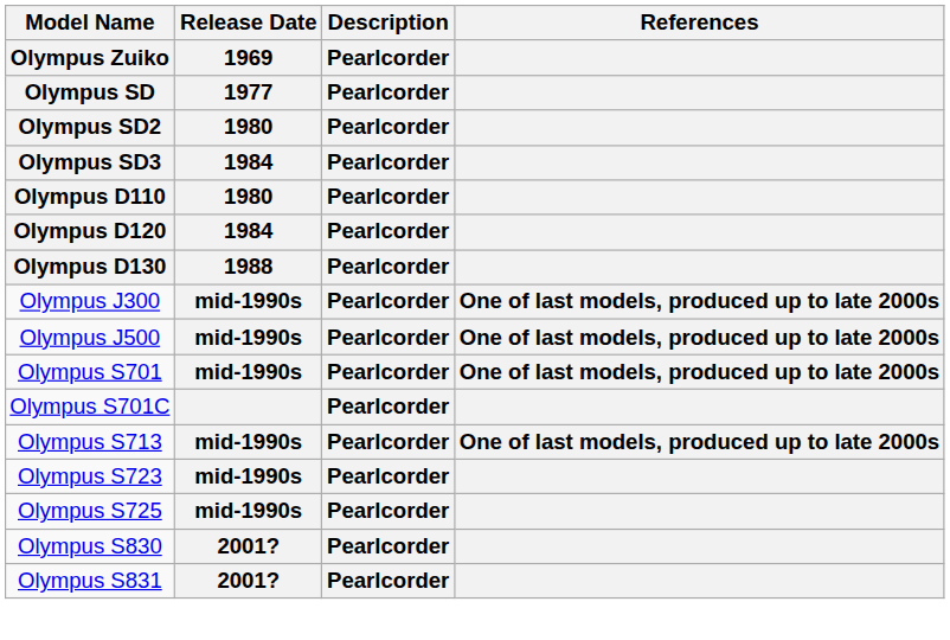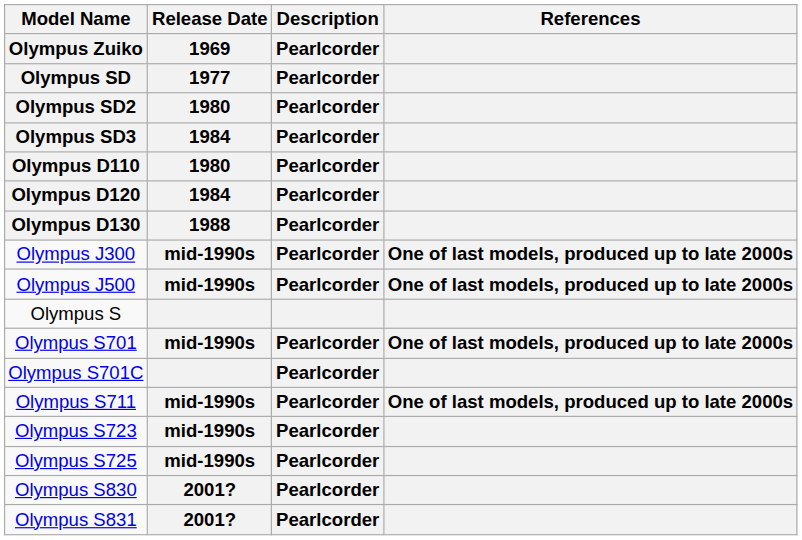+ row: Olympus S
+ row: Olympus S711 | mid-1990s | Pearlcorder | One of last models, produced up to late 2000s
- row: Olympus S713 | mid-1990s | Pearlcorder | One of last models, produced up to late 2000s
